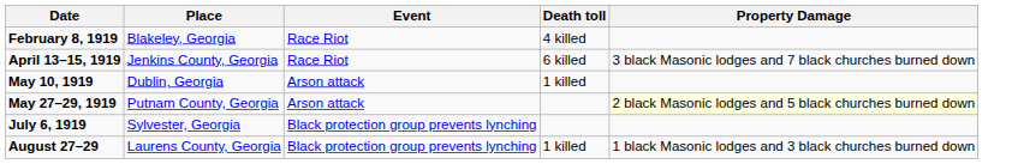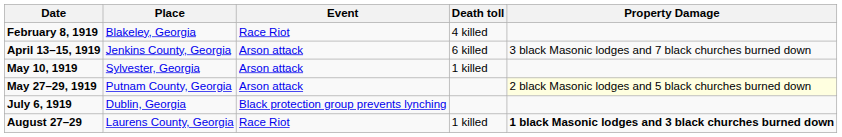April 13–15, 1919 | Event: Race Riot -> Arson attack
May 10, 1919 | Place: Dublin, Georgia -> Sylvester, Georgia
July 6, 1919 | Place: Sylvester, Georgia -> Dublin, Georgia
August 27–29 | Event: Black protection group prevents lynching -> Race Riot
August 27–29 | Property Damage: normal -> bold
